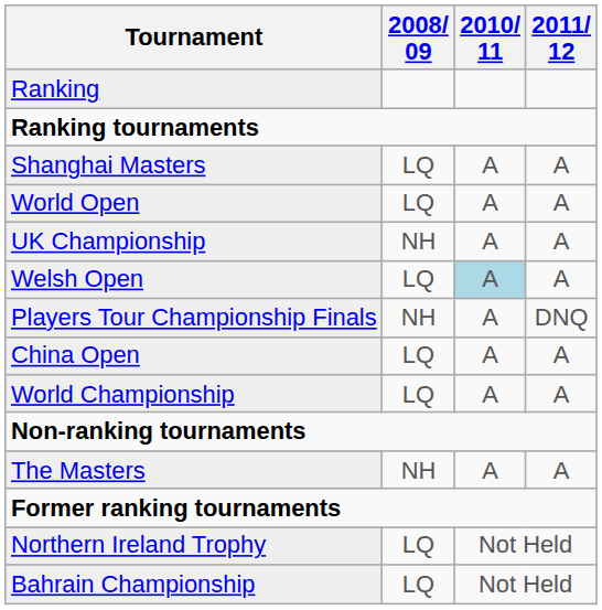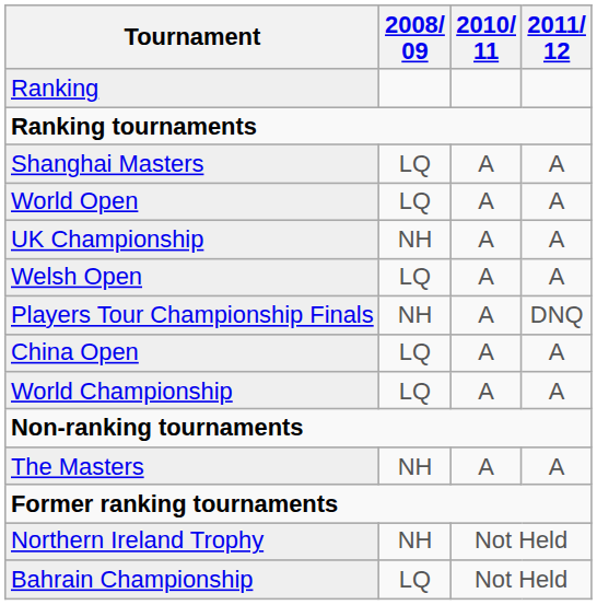Welsh Open | 2010/ 11: lightblue background -> no background
Northern Ireland Trophy | 2008/ 09: LQ -> NH
